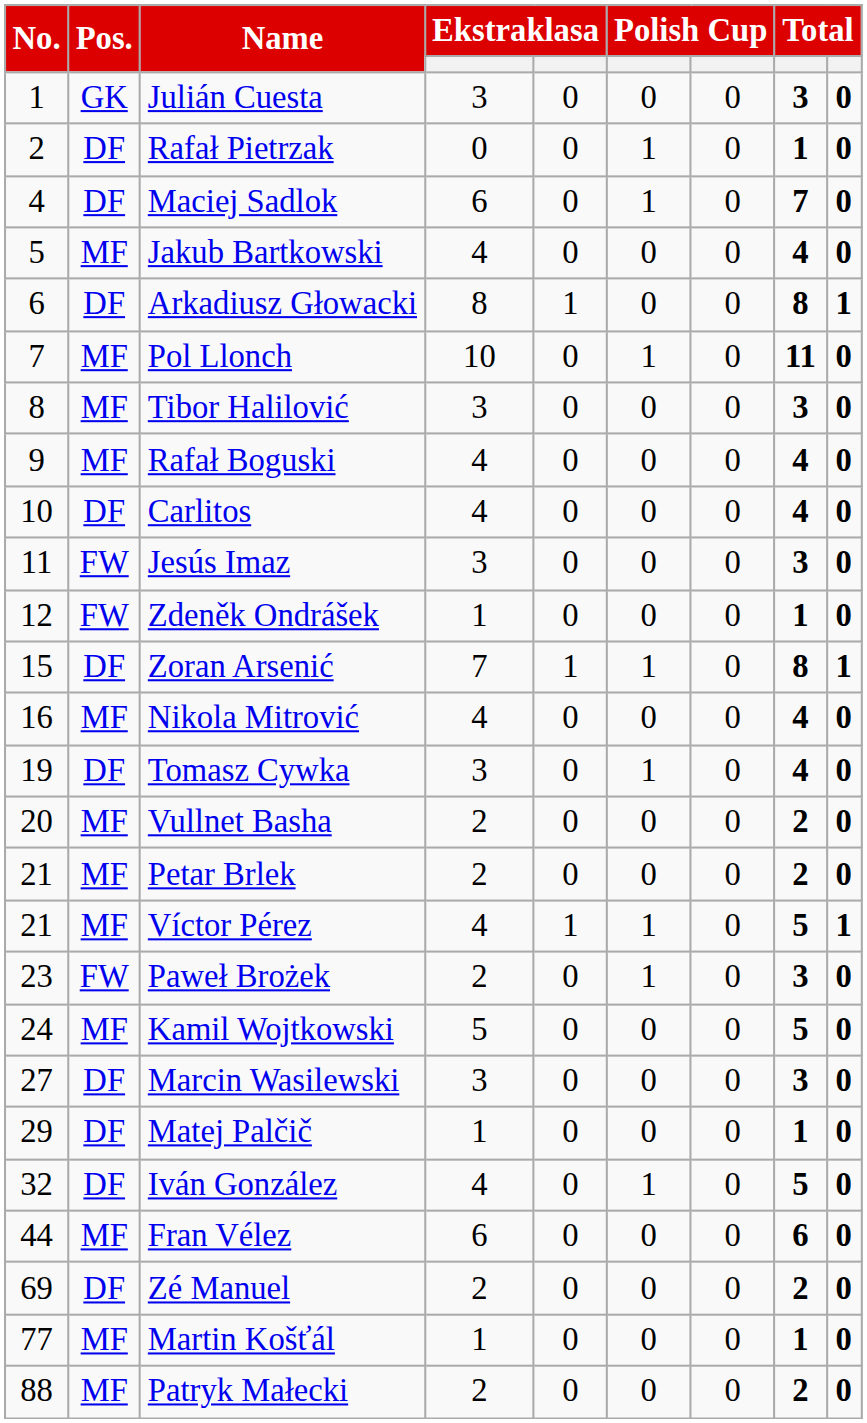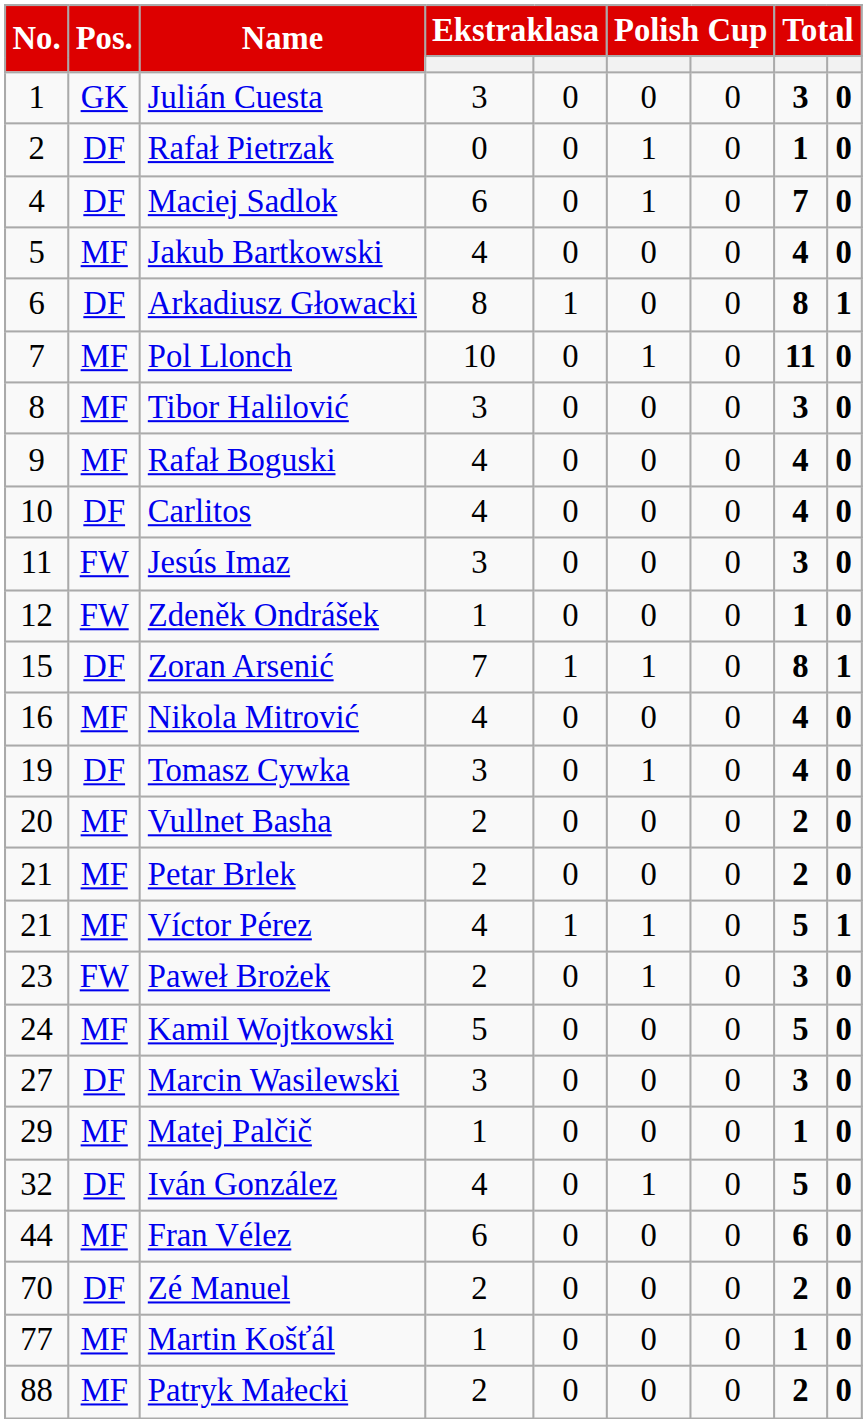Matej Palčič | Pos.: DF -> MF
Zé Manuel | No.: 69 -> 70
